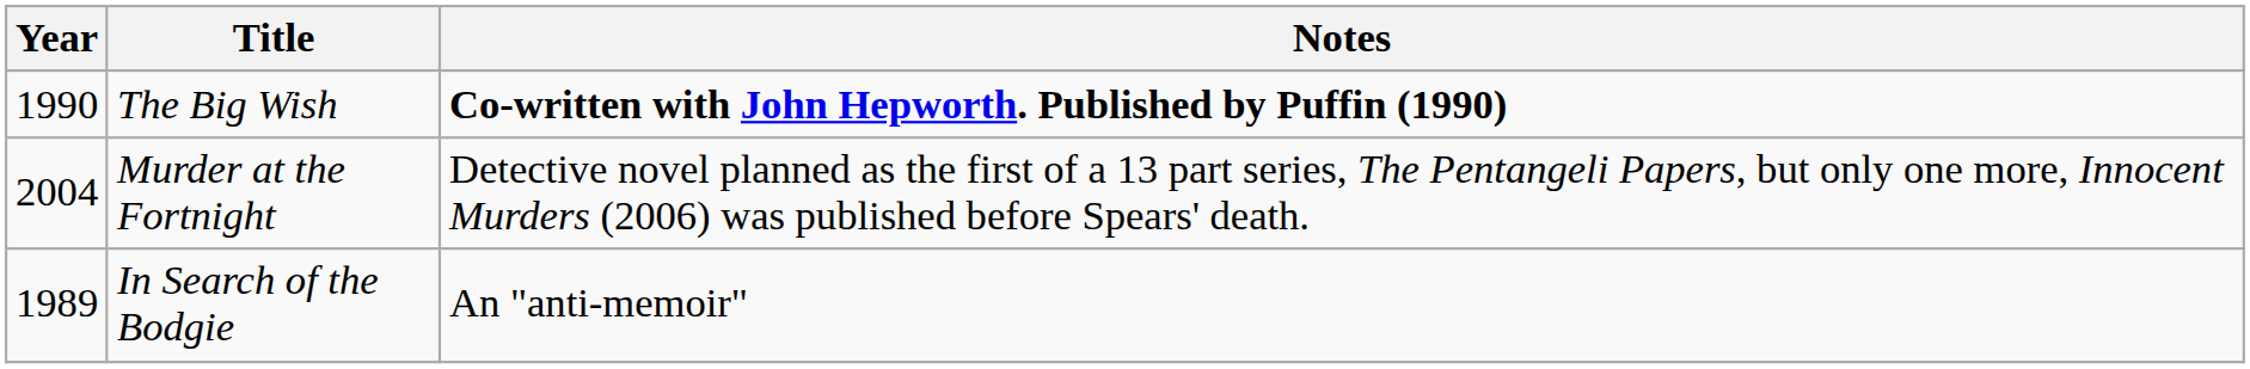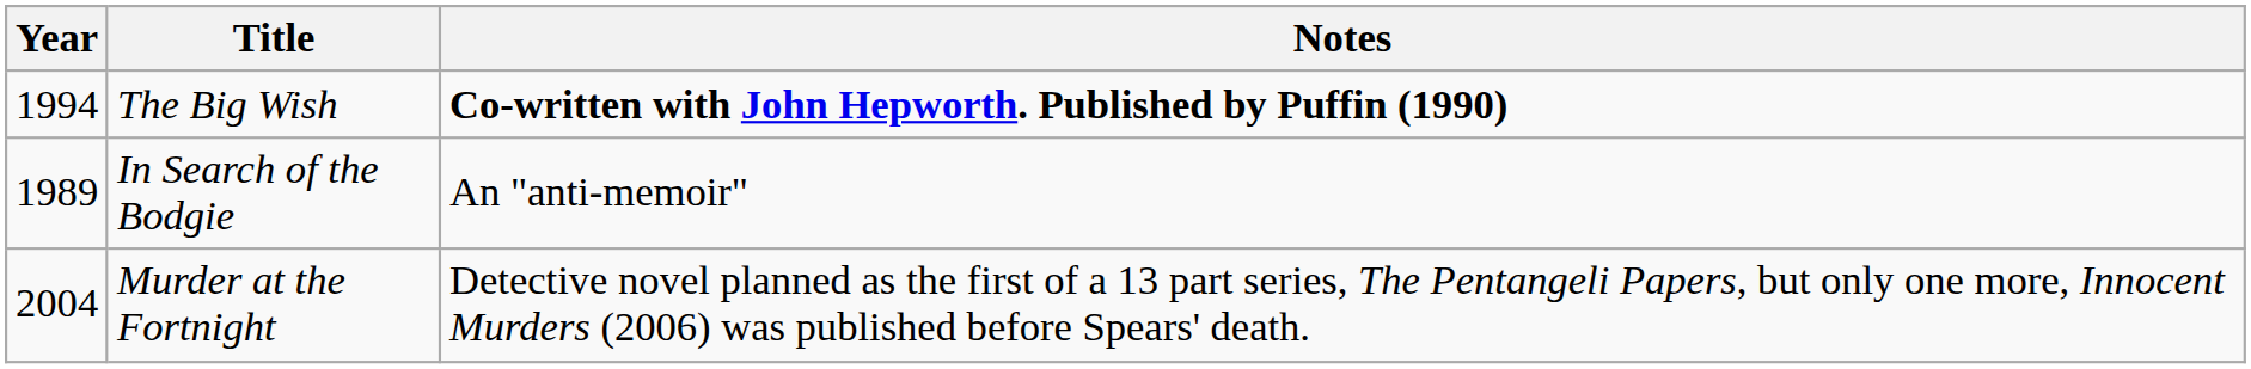The Big Wish | Year: 1990 -> 1994
rows swapped: In Search of the Bodgie <-> Murder at the Fortnight
